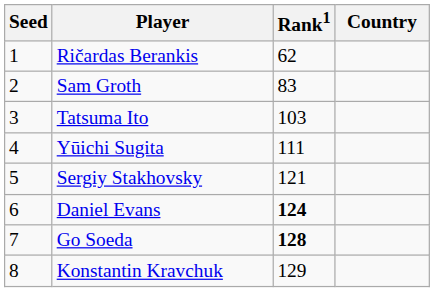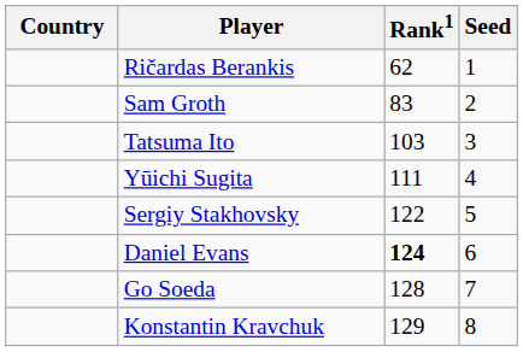columns swapped: Country <-> Seed
Sergiy Stakhovsky | Rank1: 121 -> 122
Go Soeda | Rank1: bold -> normal
